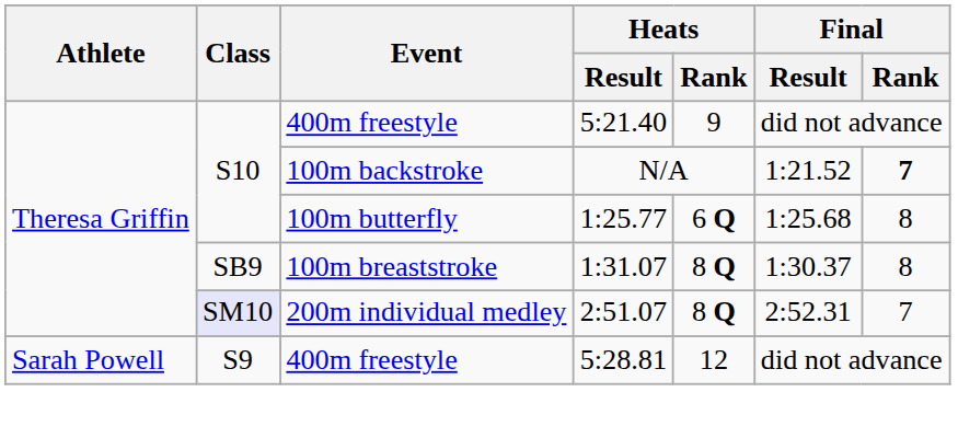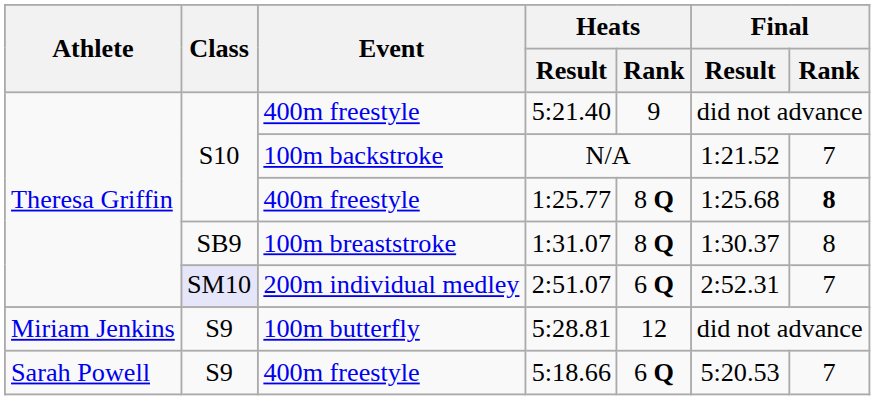N/A | Final / Rank: bold -> normal
1:25.77 | Event: 100m butterfly -> 400m freestyle
1:25.77 | Heats / Rank: 6 Q -> 8 Q
1:25.77 | Final / Rank: normal -> bold
2:51.07 | Heats / Rank: 8 Q -> 6 Q
5:28.81 | Athlete: Sarah Powell -> Miriam Jenkins
5:28.81 | Event: 400m freestyle -> 100m butterfly
+ row: Sarah Powell | S9 | 400m freestyle | 5:18.66 | 6 Q | 5:20.53 | 7
